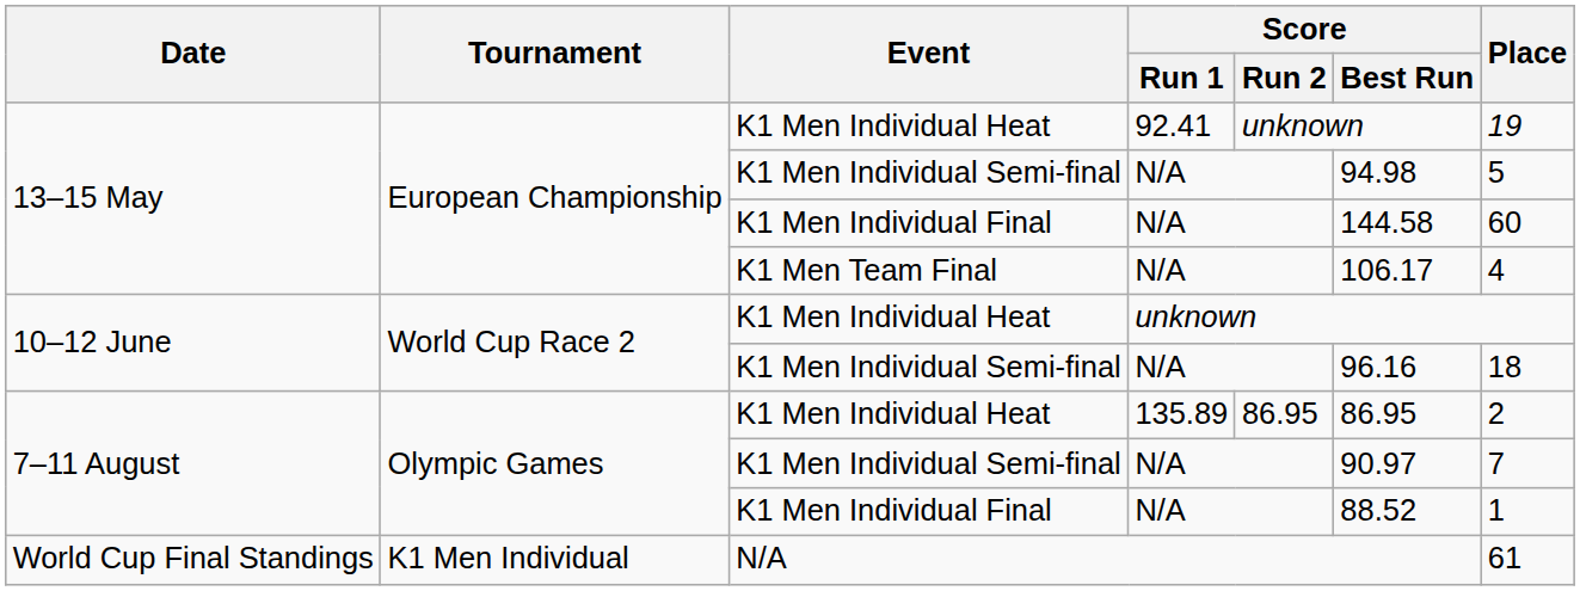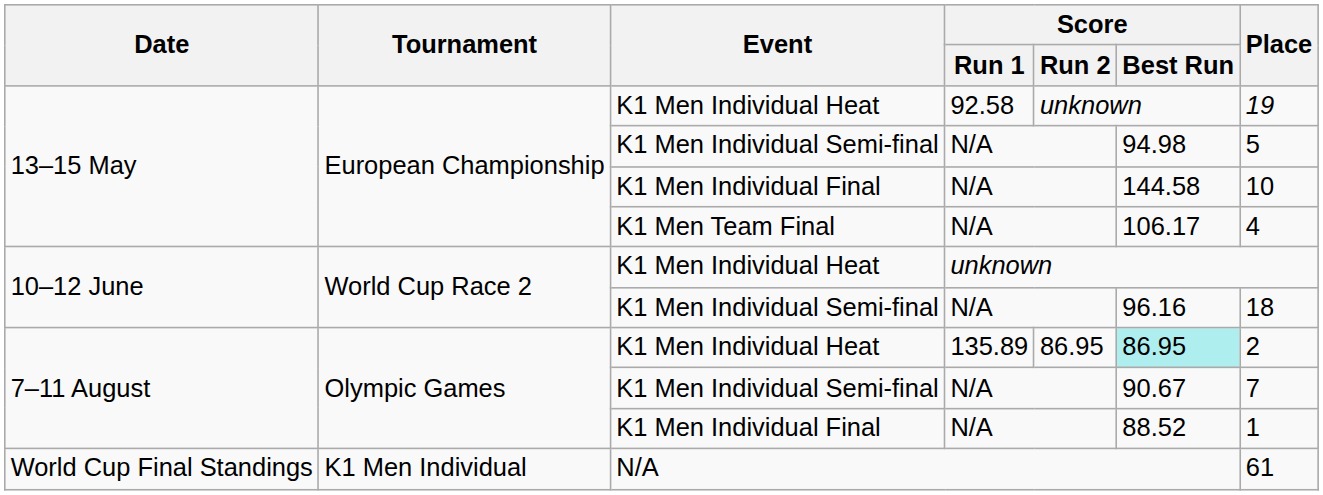13–15 May / K1 Men Individual Heat | Score / Run 1: 92.41 -> 92.58
13–15 May / K1 Men Individual Final | Place: 60 -> 10
7–11 August / K1 Men Individual Heat | Score / Best Run: no background -> paleturquoise background
7–11 August / K1 Men Individual Semi-final | Score / Best Run: 90.97 -> 90.67
